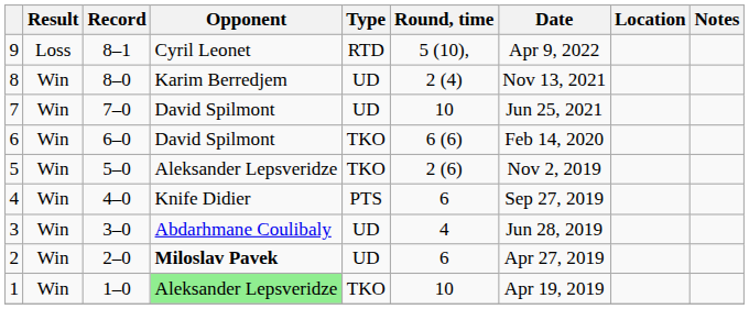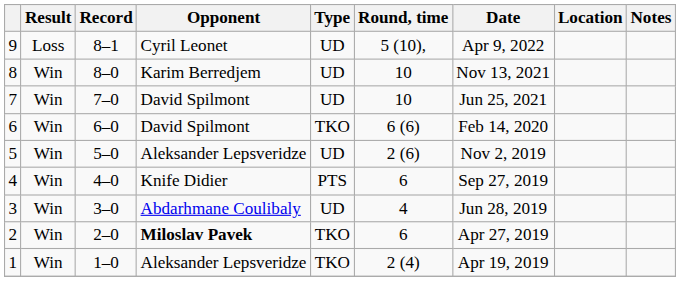9 | Type: RTD -> UD
8 | Round, time: 2 (4) -> 10
5 | Type: TKO -> UD
2 | Type: UD -> TKO
1 | Opponent: lightgreen background -> no background
1 | Round, time: 10 -> 2 (4)
